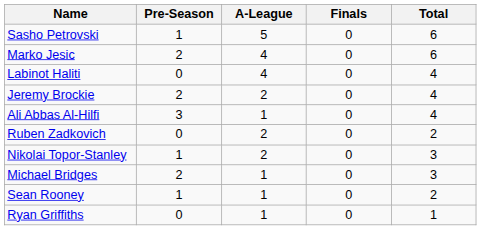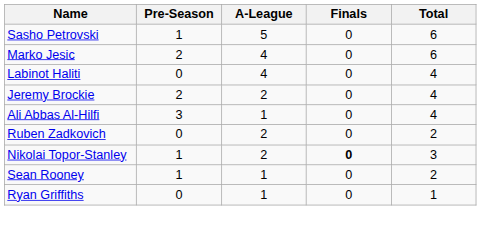Nikolai Topor-Stanley | Finals: normal -> bold
- row: Michael Bridges | 2 | 1 | 0 | 3
